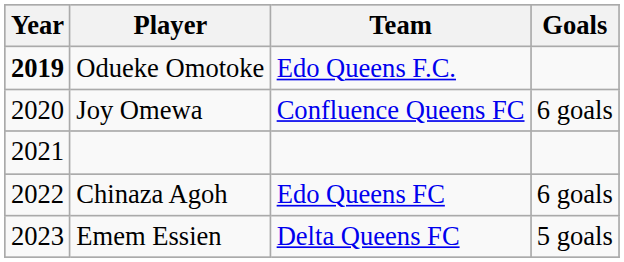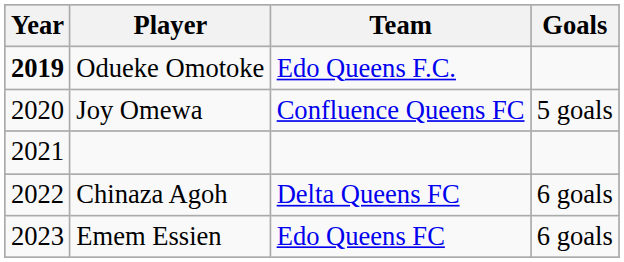Joy Omewa | Goals: 6 goals -> 5 goals
Chinaza Agoh | Team: Edo Queens FC -> Delta Queens FC
Emem Essien | Team: Delta Queens FC -> Edo Queens FC
Emem Essien | Goals: 5 goals -> 6 goals
